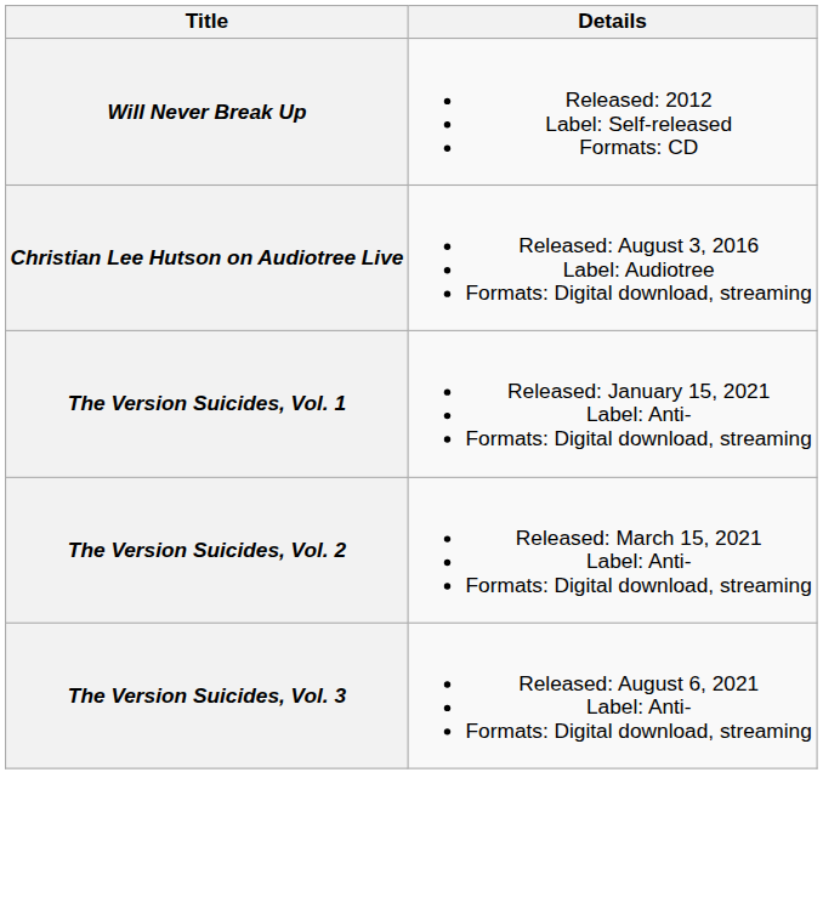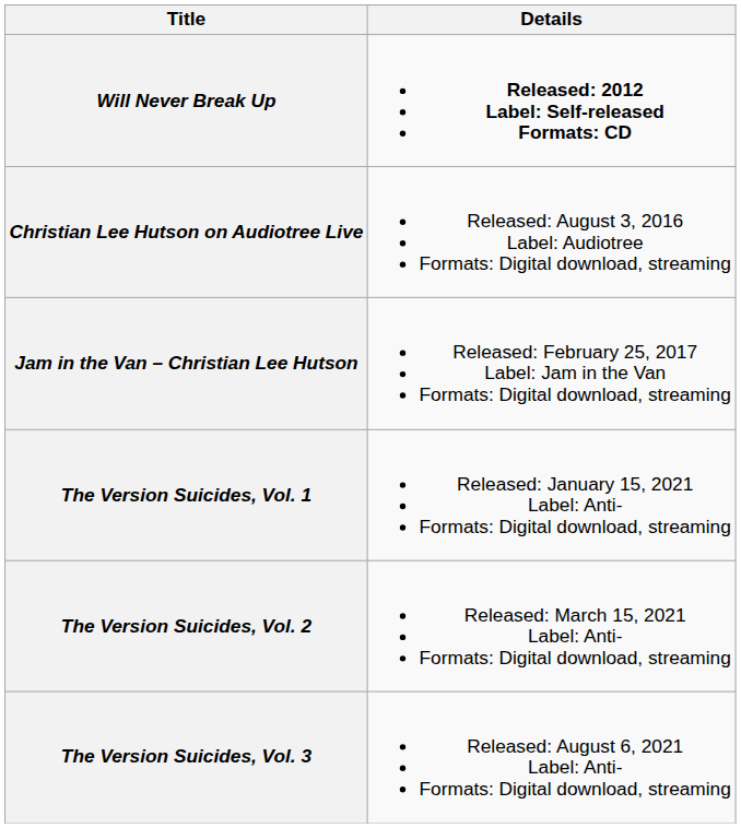Will Never Break Up | Details: normal -> bold
+ row: Jam in the Van – Christian Lee Hutson | Released: February 25, 2017 Label: Jam in the Van Formats: Digital download, streaming
